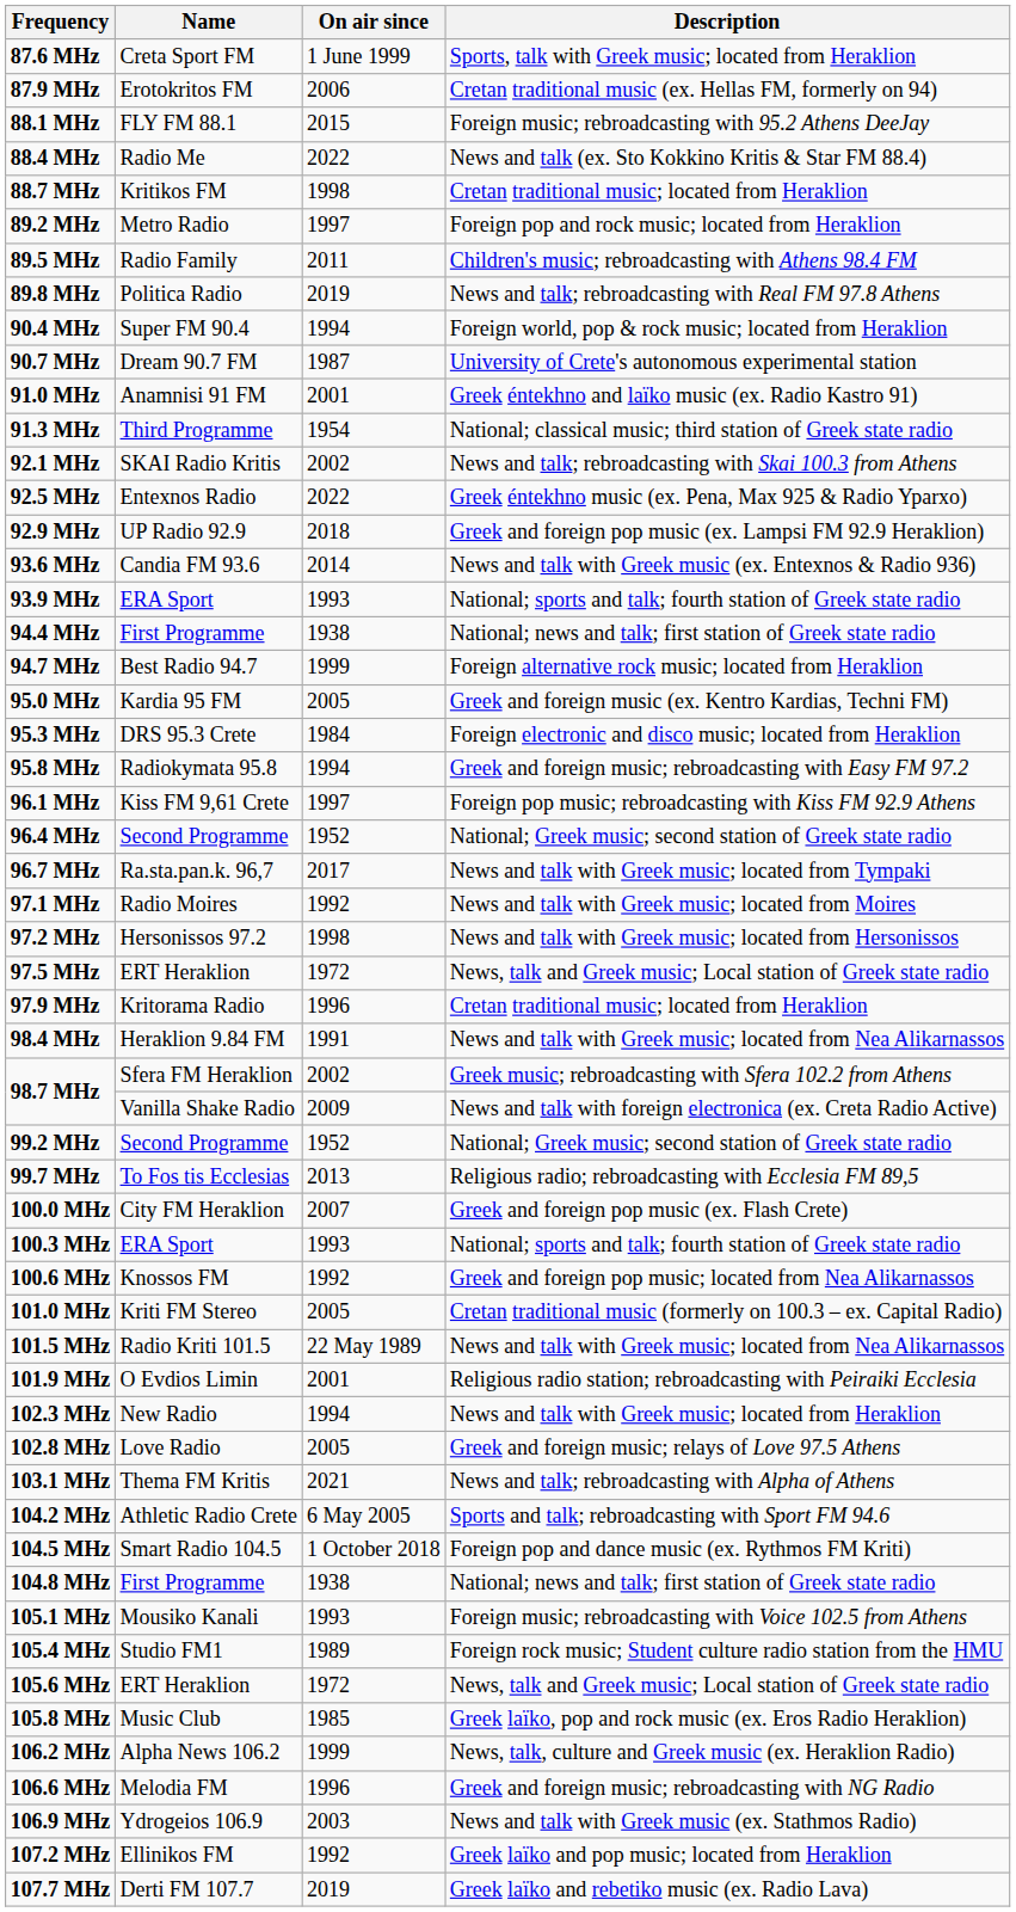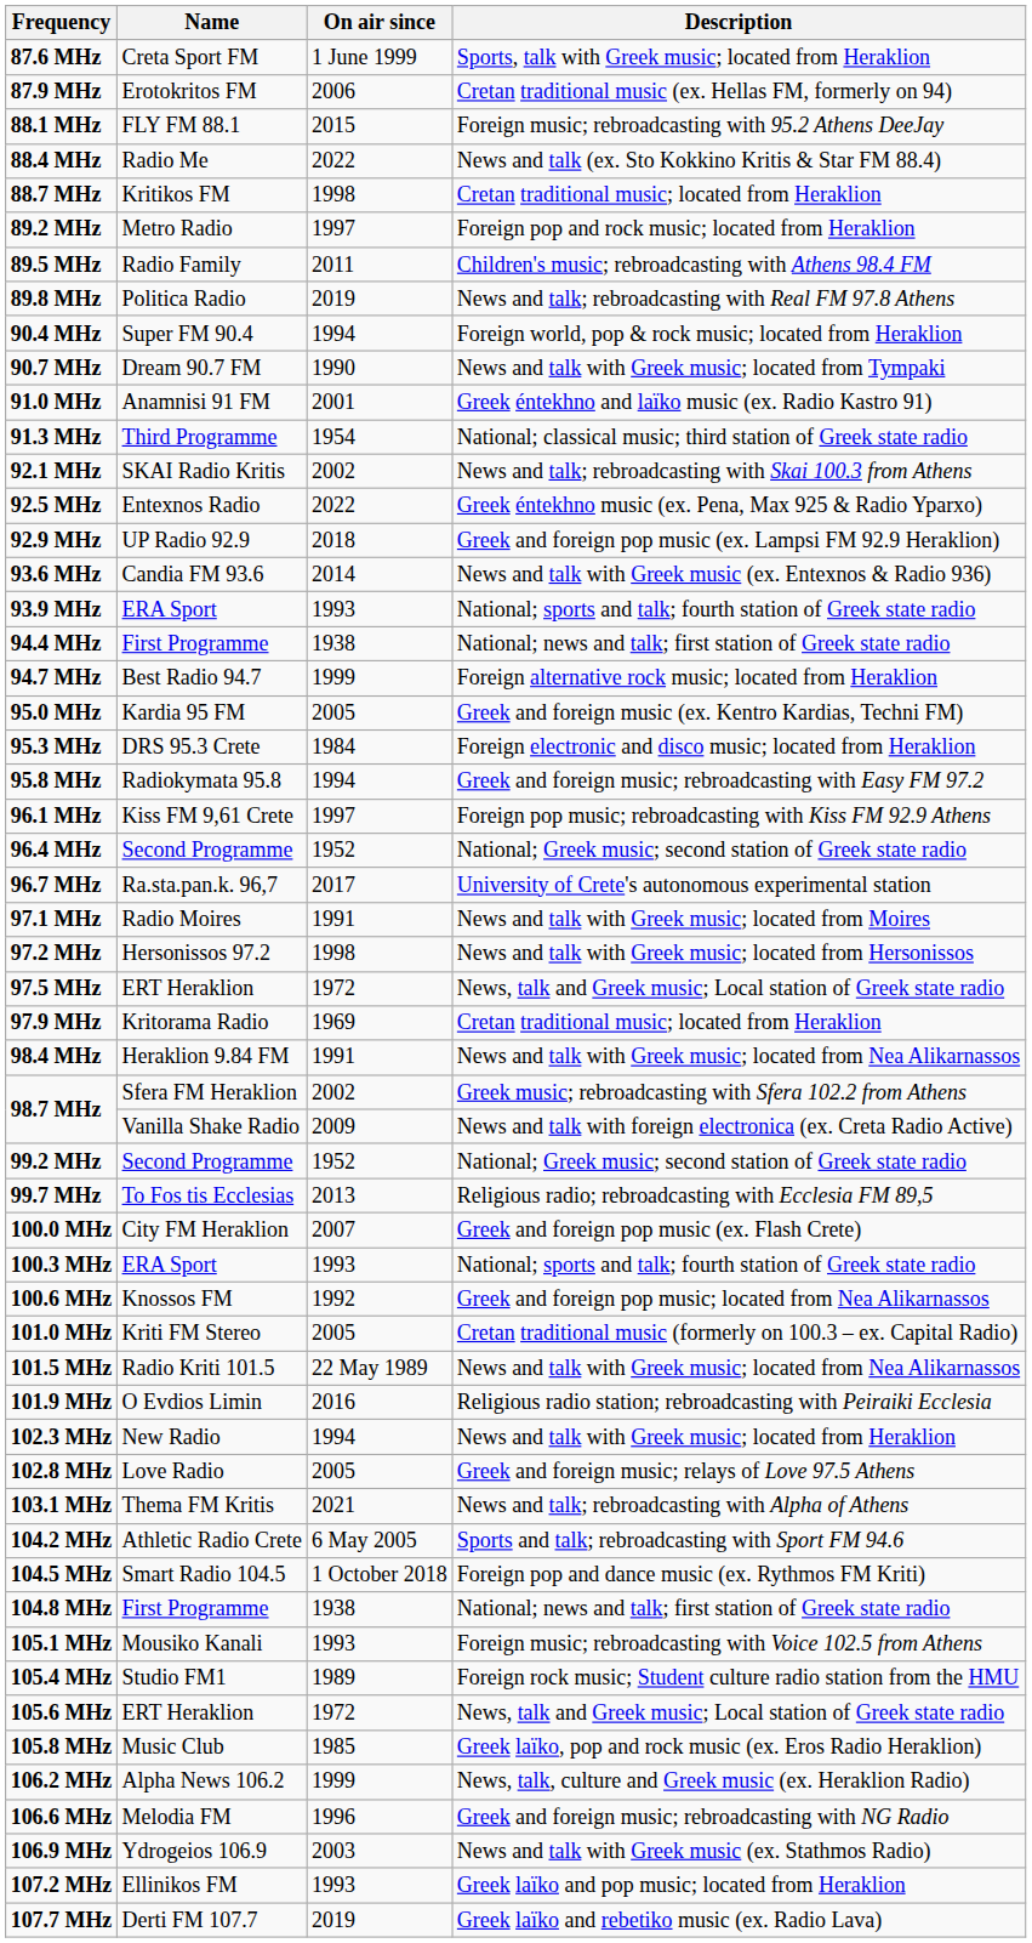90.7 MHz | On air since: 1987 -> 1990
90.7 MHz | Description: University of Crete's autonomous experimental station -> News and talk with Greek music; located from Tympaki
96.7 MHz | Description: News and talk with Greek music; located from Tympaki -> University of Crete's autonomous experimental station
97.1 MHz | On air since: 1992 -> 1991
97.9 MHz | On air since: 1996 -> 1969
101.9 MHz | On air since: 2001 -> 2016
107.2 MHz | On air since: 1992 -> 1993
